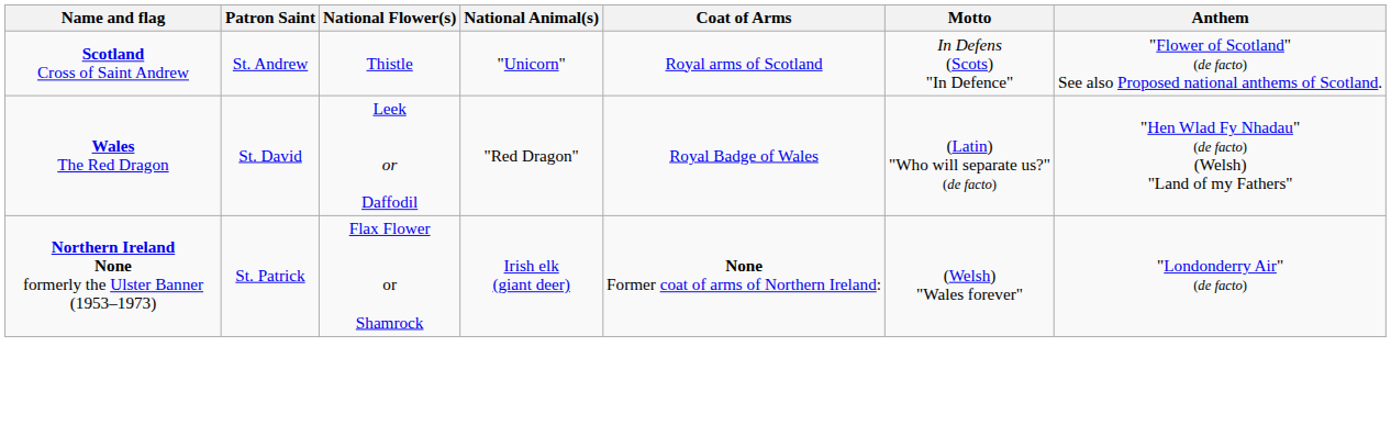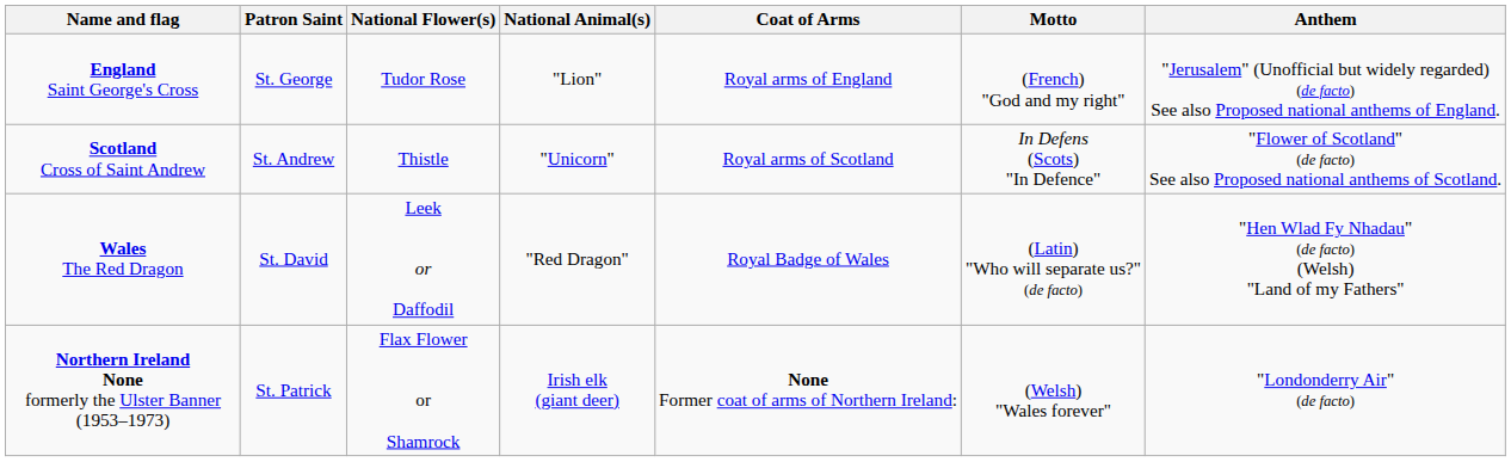+ row: England Saint George's Cross | St. George | Tudor Rose | "Lion" | Royal arms of England | (French) "God and my right" | "Jerusalem" (Unofficial but widely regarded) (de facto) See also Proposed national anthems of England.
